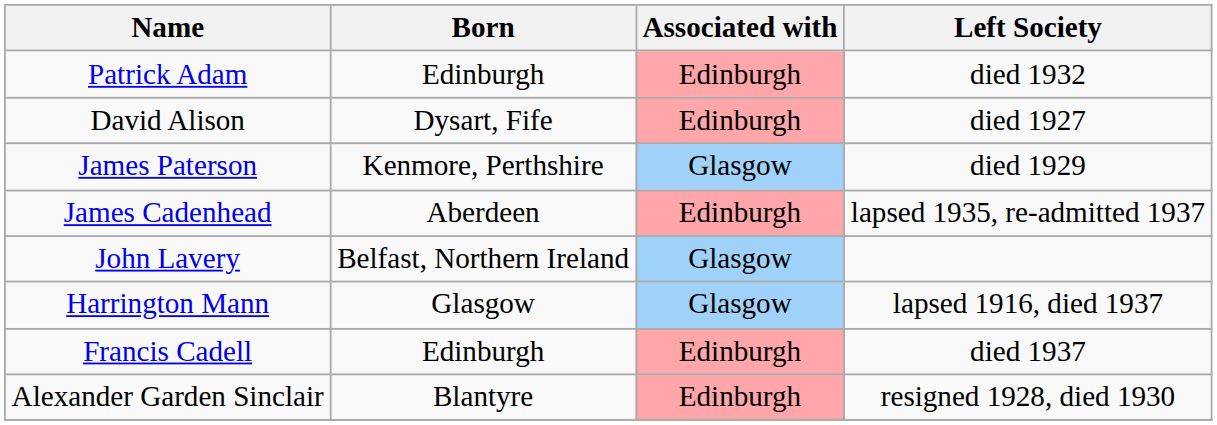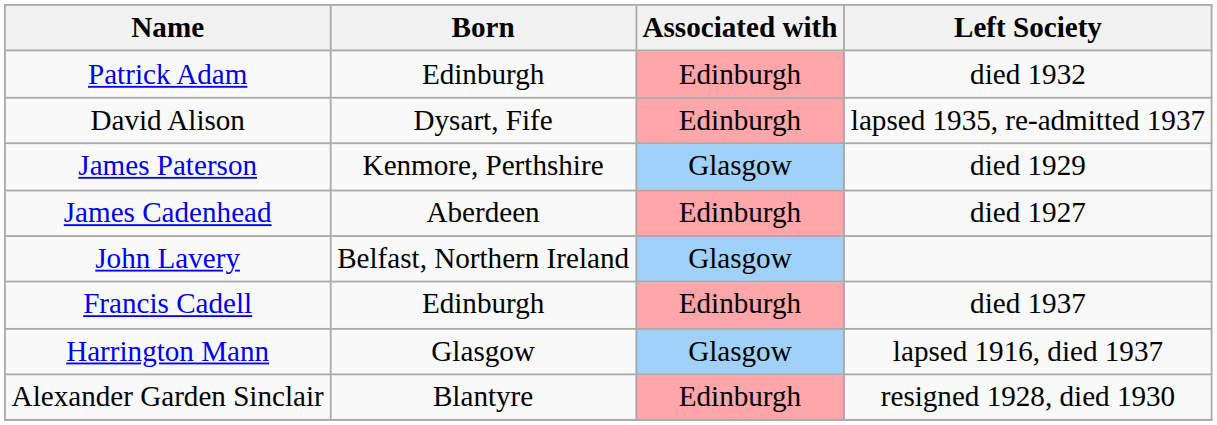David Alison | Left Society: died 1927 -> lapsed 1935, re-admitted 1937
James Cadenhead | Left Society: lapsed 1935, re-admitted 1937 -> died 1927
rows swapped: Harrington Mann <-> Francis Cadell
